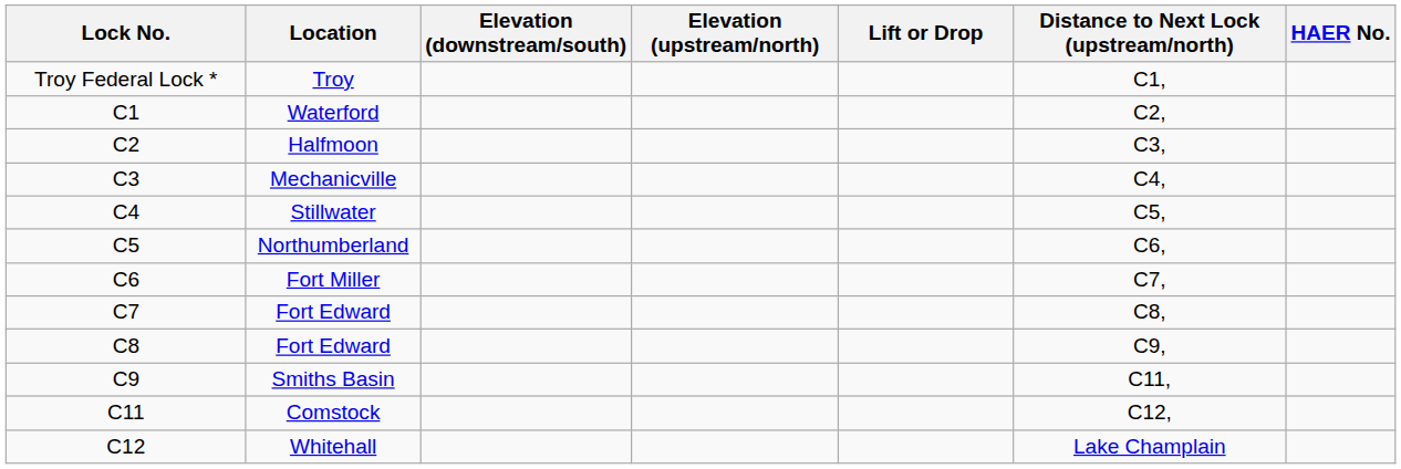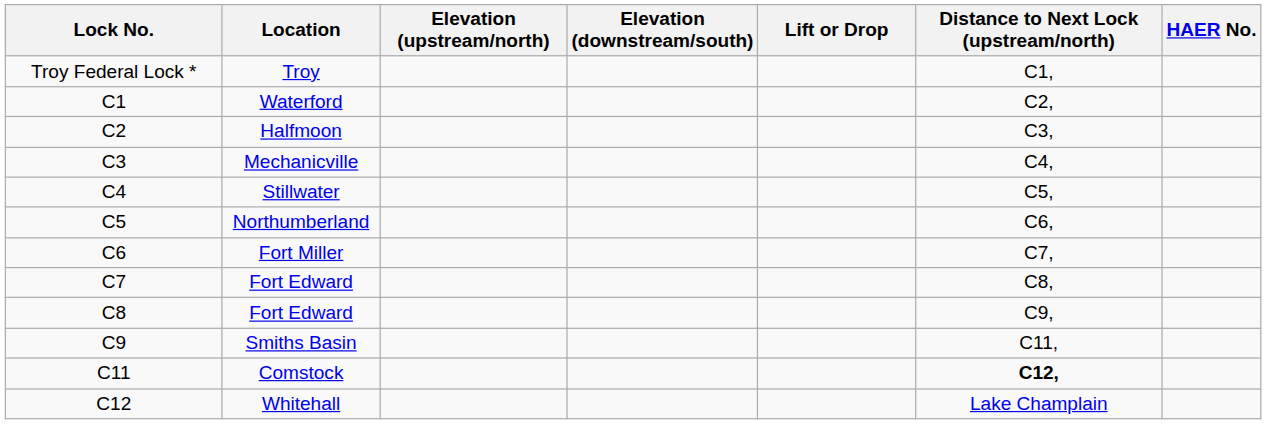columns swapped: Elevation (upstream/north) <-> Elevation (downstream/south)
Comstock | Distance to Next Lock (upstream/north): normal -> bold
